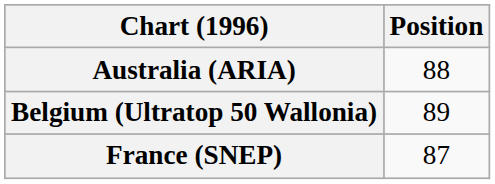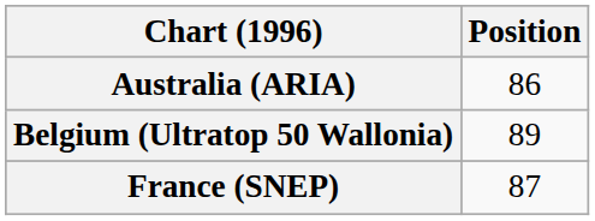Australia (ARIA) | Position: 88 -> 86
